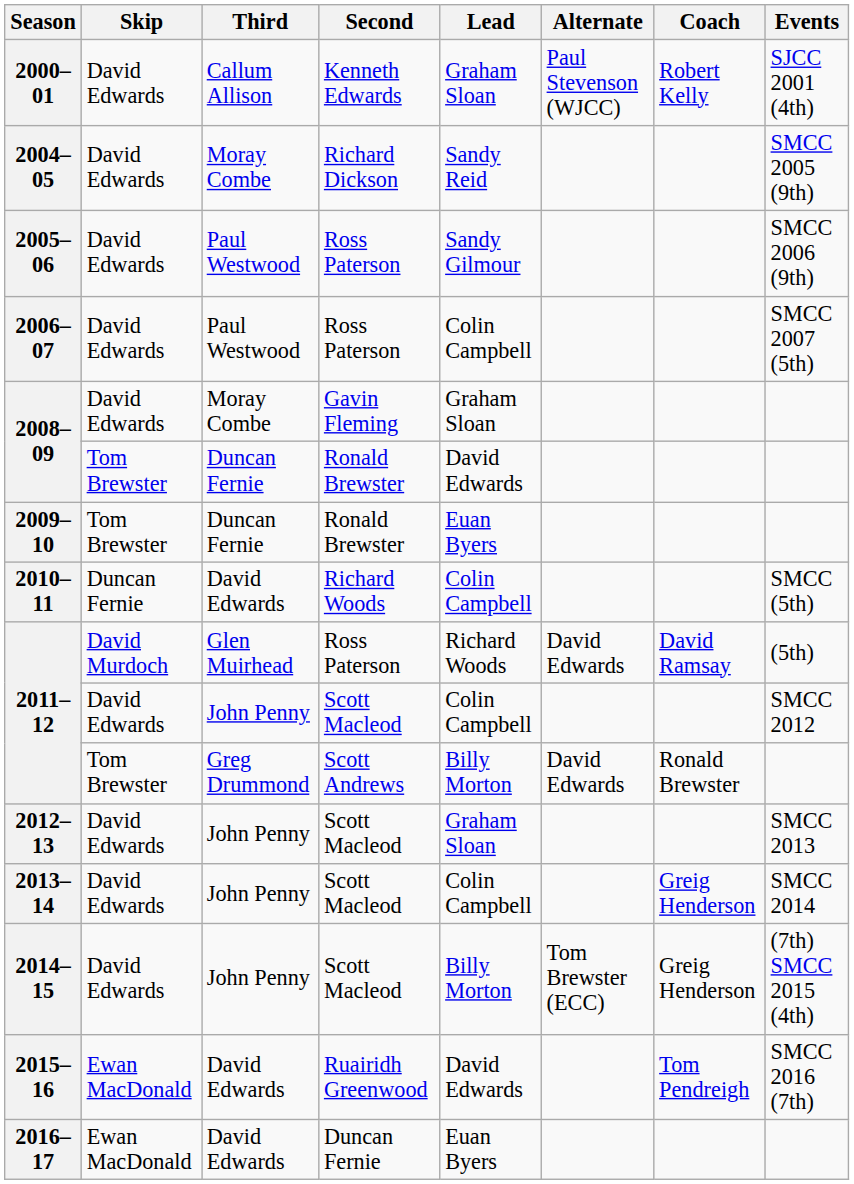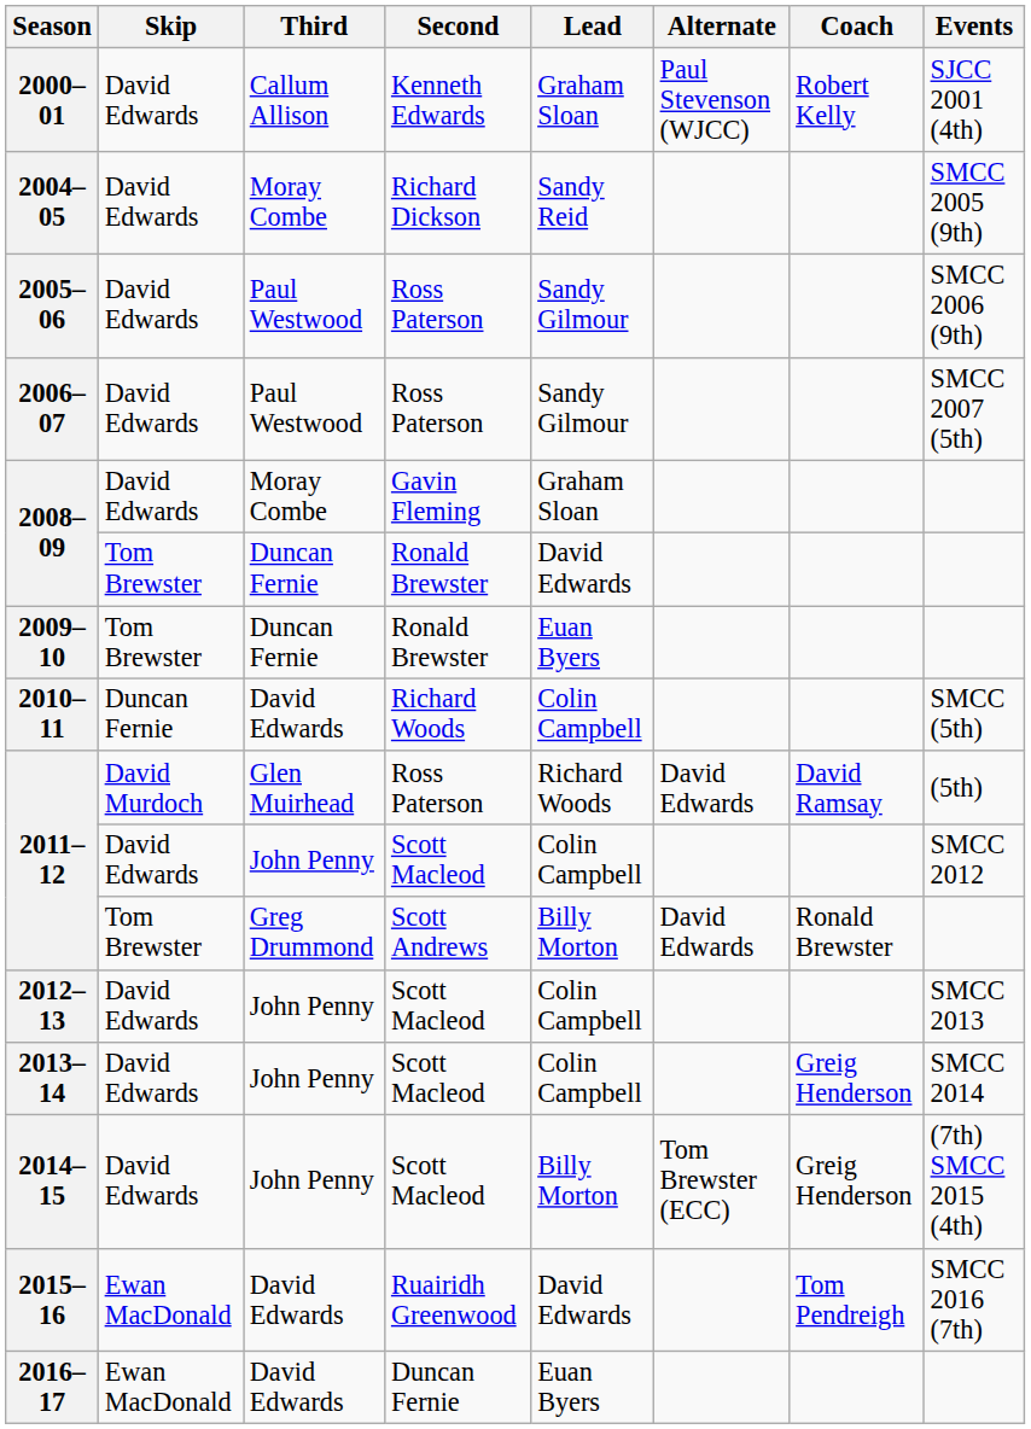2006–07 | Lead: Colin Campbell -> Sandy Gilmour
2012–13 | Lead: Graham Sloan -> Colin Campbell
